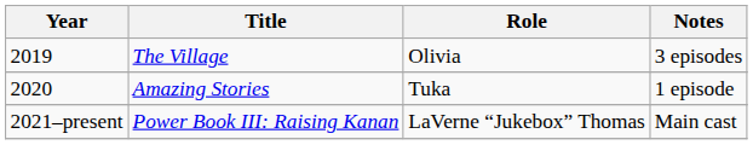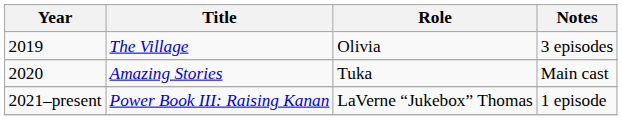Amazing Stories | Notes: 1 episode -> Main cast
Power Book III: Raising Kanan | Notes: Main cast -> 1 episode
